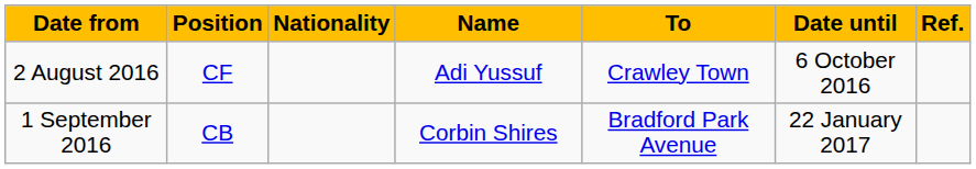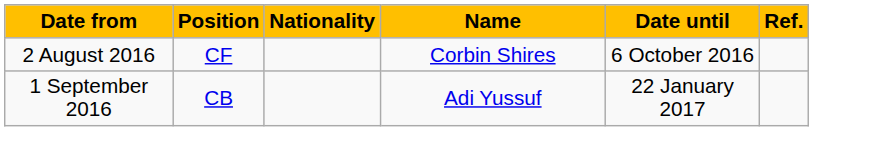- column: To | Crawley Town | Bradford Park Avenue
2 August 2016 | Name: Adi Yussuf -> Corbin Shires
1 September 2016 | Name: Corbin Shires -> Adi Yussuf
